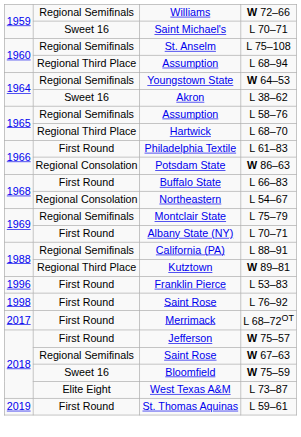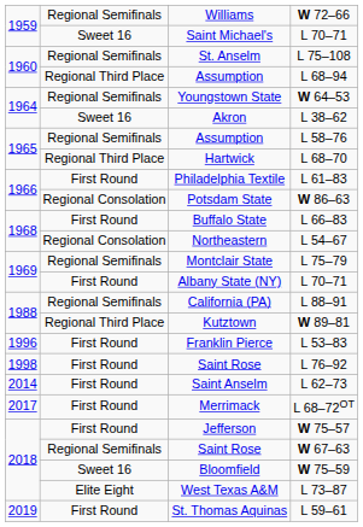+ row: 2014 | First Round | Saint Anselm | L 62–73
